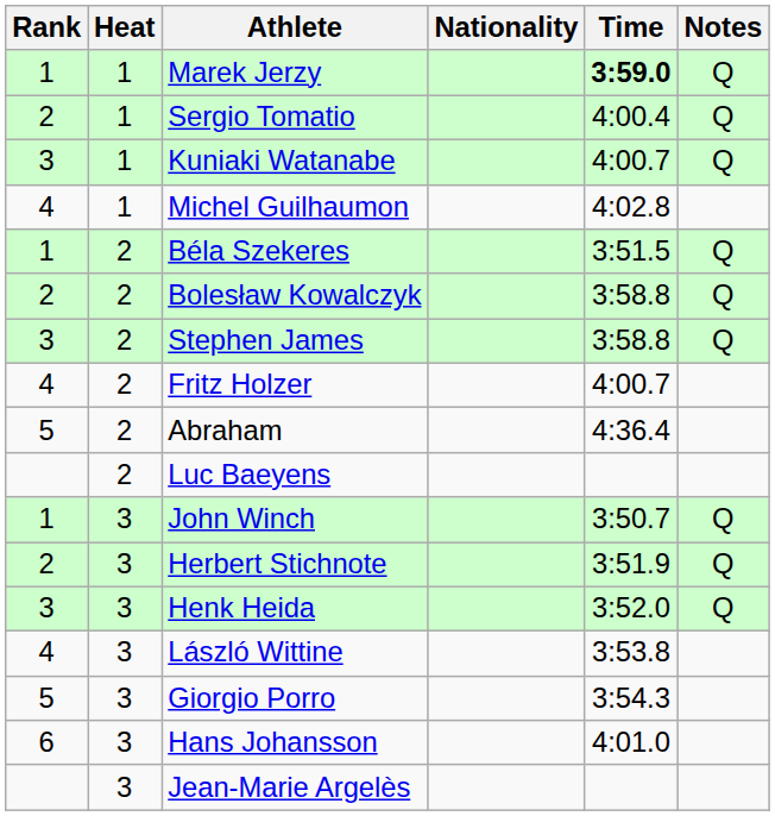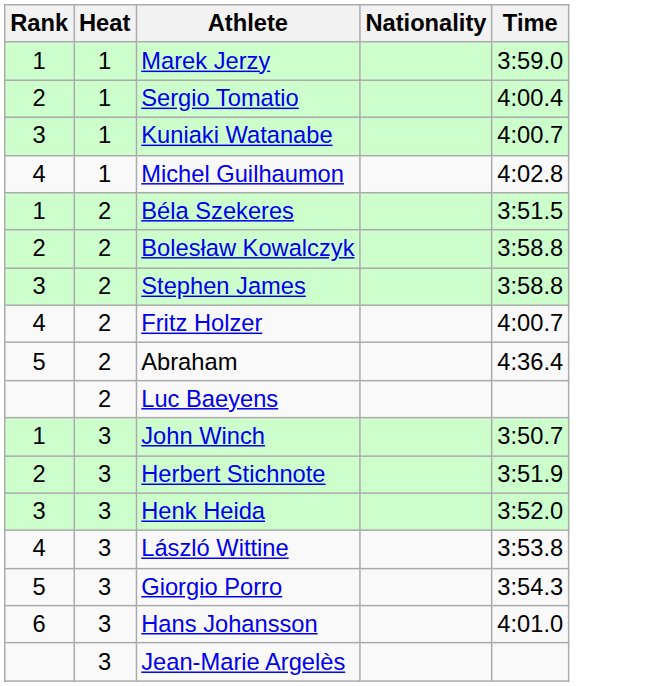- column: Notes | Q | Q | Q | Q | Q | Q | Q | Q | Q
Marek Jerzy | Time: bold -> normal
